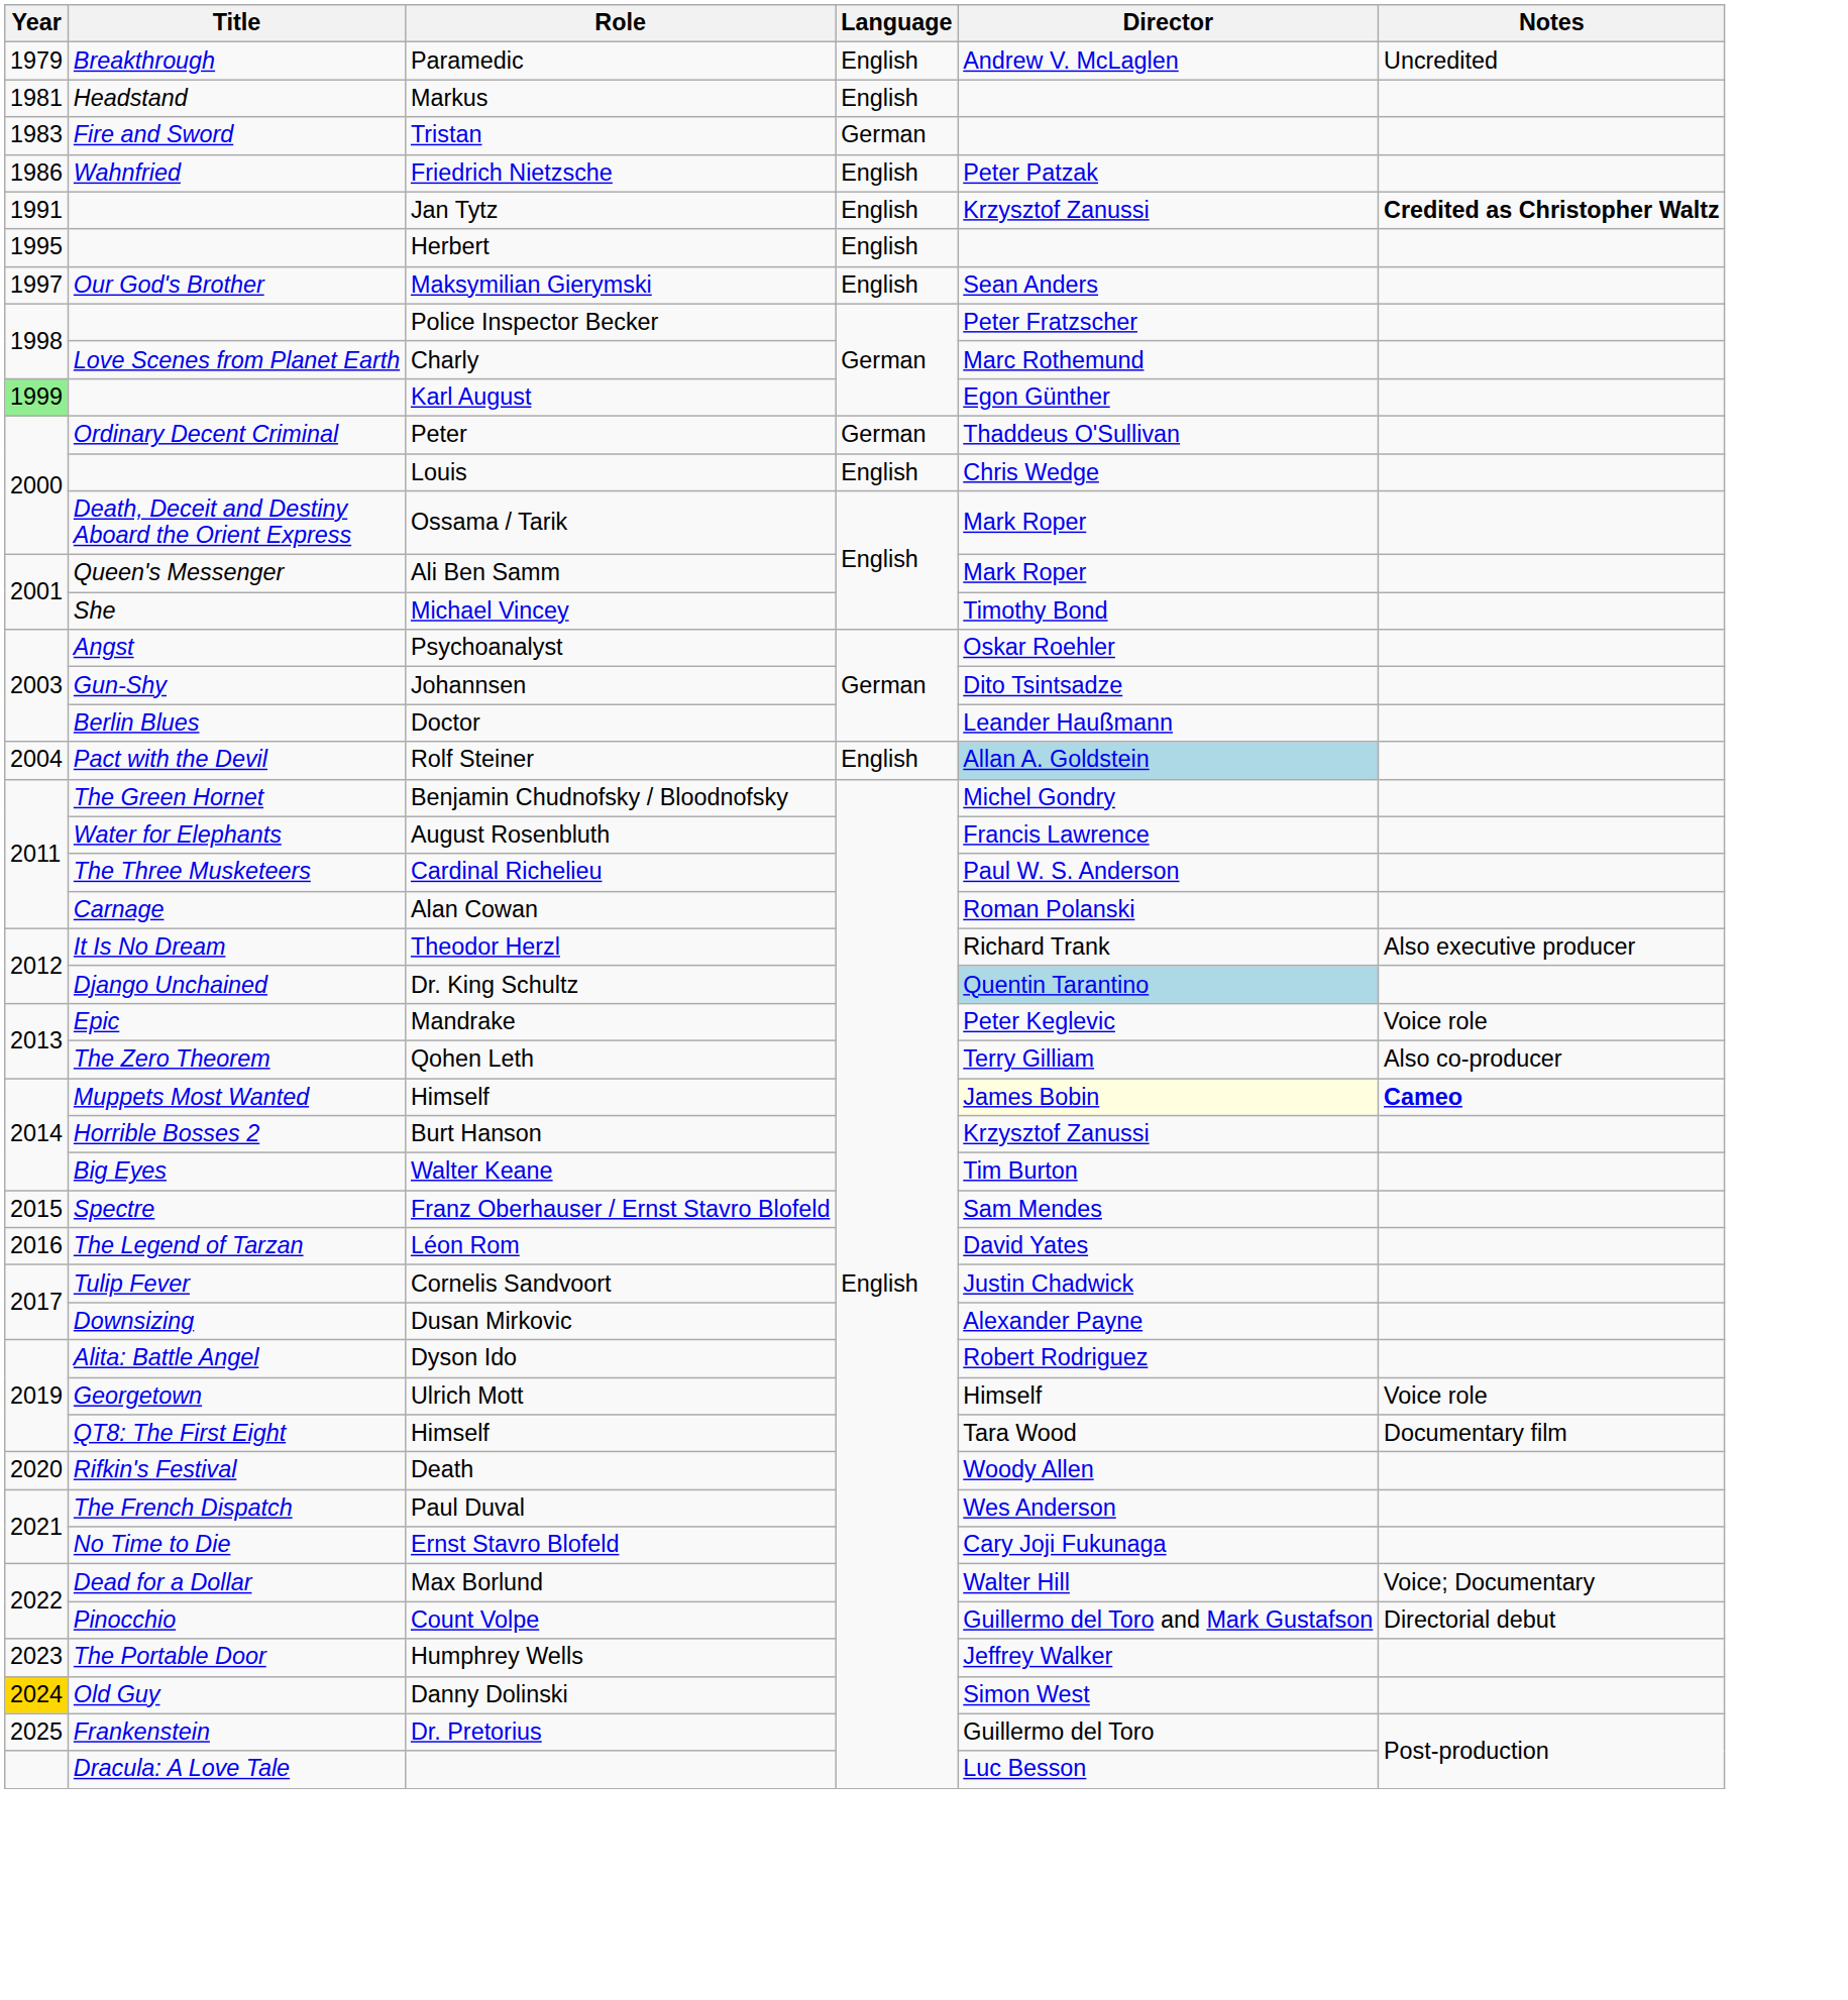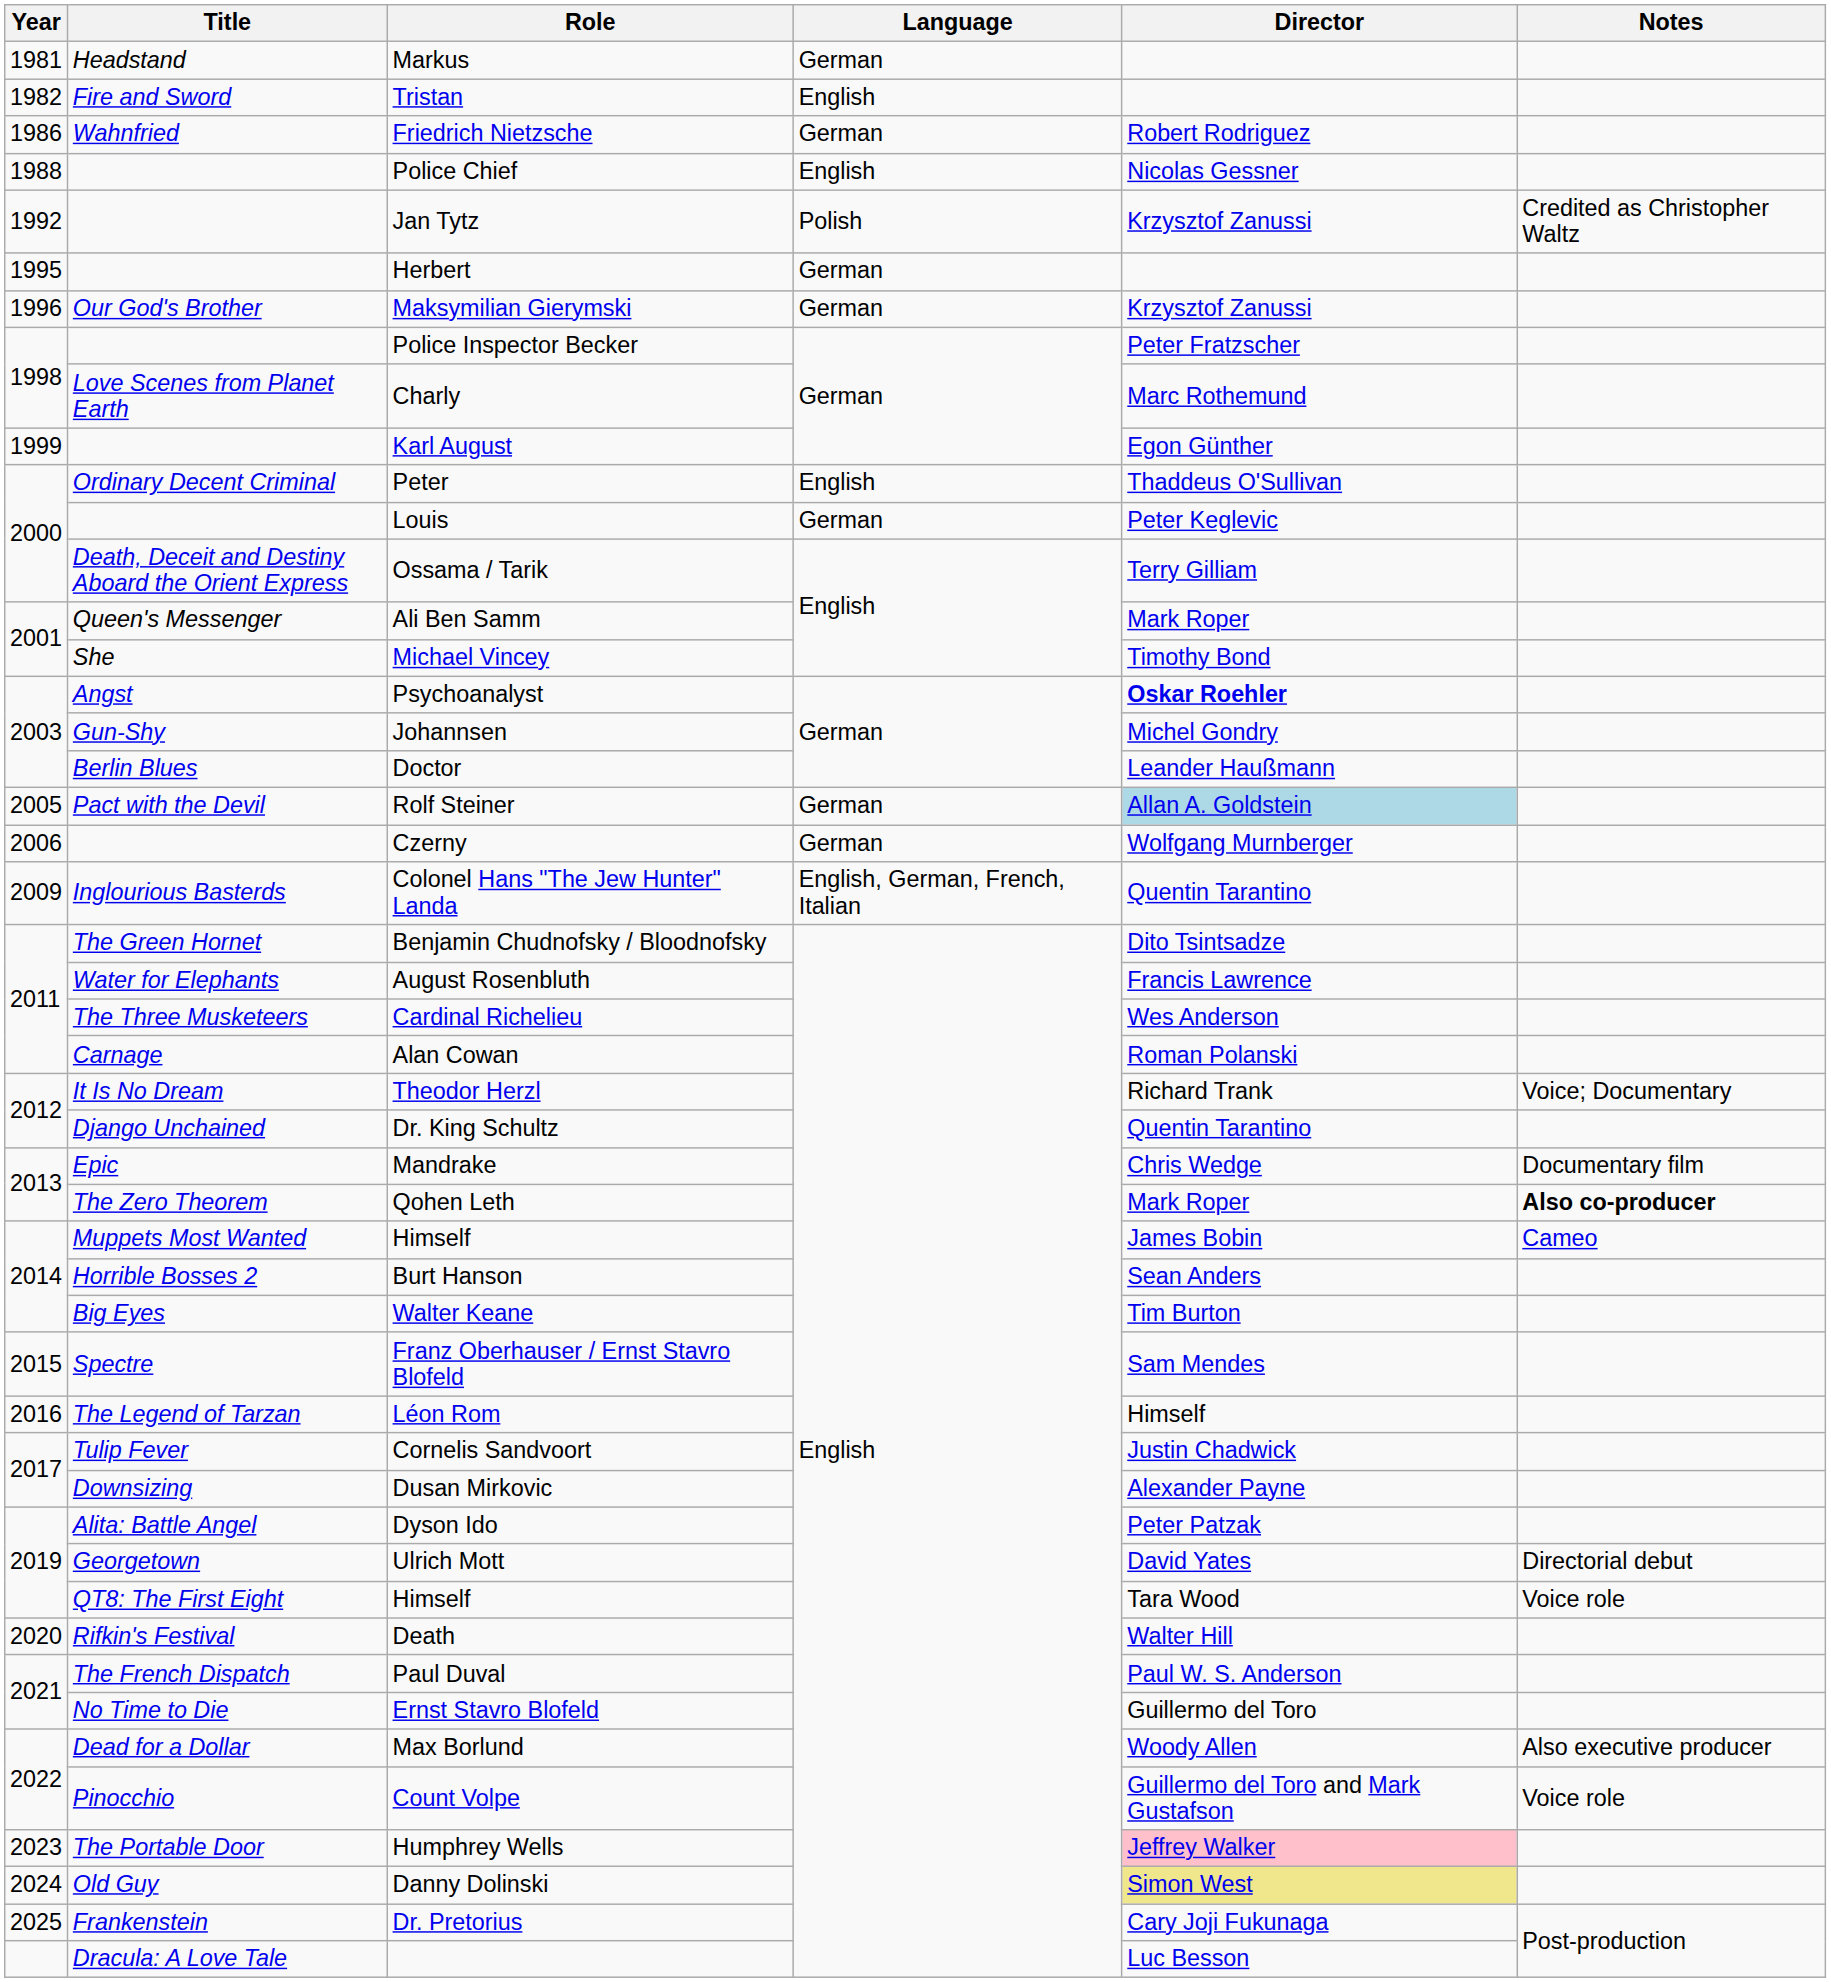- row: 1979 | Breakthrough | Paramedic | English | Andrew V. McLaglen | Uncredited
Markus | Language: English -> German
Tristan | Year: 1983 -> 1982
Tristan | Language: German -> English
Friedrich Nietzsche | Language: English -> German
Friedrich Nietzsche | Director: Peter Patzak -> Robert Rodriguez
+ row: 1988 | Police Chief | English | Nicolas Gessner
Jan Tytz | Year: 1991 -> 1992
Jan Tytz | Language: English -> Polish
Jan Tytz | Notes: bold -> normal
Herbert | Language: English -> German
Maksymilian Gierymski | Year: 1997 -> 1996
Maksymilian Gierymski | Language: English -> German
Maksymilian Gierymski | Director: Sean Anders -> Krzysztof Zanussi
Karl August | Year: lightgreen background -> no background
Peter | Language: German -> English
Louis | Language: English -> German
Louis | Director: Chris Wedge -> Peter Keglevic
Ossama / Tarik | Director: Mark Roper -> Terry Gilliam
Psychoanalyst | Director: normal -> bold
Johannsen | Director: Dito Tsintsadze -> Michel Gondry
Rolf Steiner | Year: 2004 -> 2005
Rolf Steiner | Language: English -> German
+ row: 2006 | Czerny | German | Wolfgang Murnberger
+ row: 2009 | Inglourious Basterds | Colonel Hans "The Jew Hunter" Landa | English, German, French, Italian | Quentin Tarantino
Benjamin Chudnofsky / Bloodnofsky | Director: Michel Gondry -> Dito Tsintsadze
Cardinal Richelieu | Director: Paul W. S. Anderson -> Wes Anderson
Theodor Herzl | Notes: Also executive producer -> Voice; Documentary
Dr. King Schultz | Director: lightblue background -> no background
Mandrake | Director: Peter Keglevic -> Chris Wedge
Mandrake | Notes: Voice role -> Documentary film
Qohen Leth | Director: Terry Gilliam -> Mark Roper
Qohen Leth | Notes: normal -> bold
Muppets Most Wanted / Himself | Director: lightyellow background -> no background
Muppets Most Wanted / Himself | Notes: bold -> normal
Burt Hanson | Director: Krzysztof Zanussi -> Sean Anders
Léon Rom | Director: David Yates -> Himself
Dyson Ido | Director: Robert Rodriguez -> Peter Patzak
Ulrich Mott | Director: Himself -> David Yates
Ulrich Mott | Notes: Voice role -> Directorial debut
QT8: The First Eight / Himself | Notes: Documentary film -> Voice role
Death | Director: Woody Allen -> Walter Hill
Paul Duval | Director: Wes Anderson -> Paul W. S. Anderson
Ernst Stavro Blofeld | Director: Cary Joji Fukunaga -> Guillermo del Toro
Max Borlund | Director: Walter Hill -> Woody Allen
Max Borlund | Notes: Voice; Documentary -> Also executive producer
Count Volpe | Notes: Directorial debut -> Voice role
Humphrey Wells | Director: no background -> pink background
Danny Dolinski | Year: gold background -> no background
Danny Dolinski | Director: no background -> khaki background
Dr. Pretorius | Director: Guillermo del Toro -> Cary Joji Fukunaga
